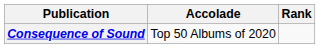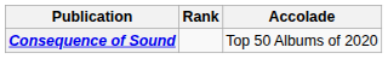columns swapped: Accolade <-> Rank
